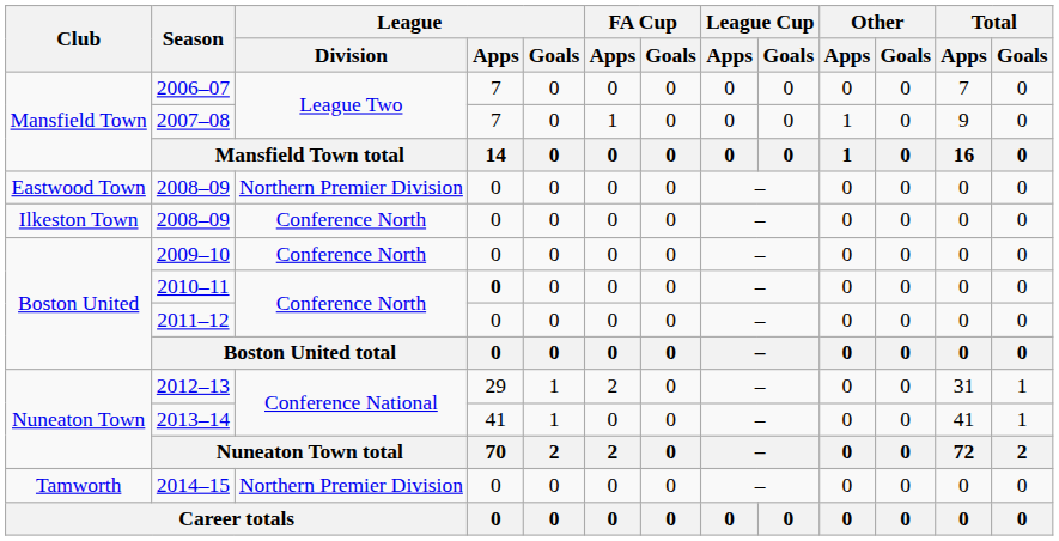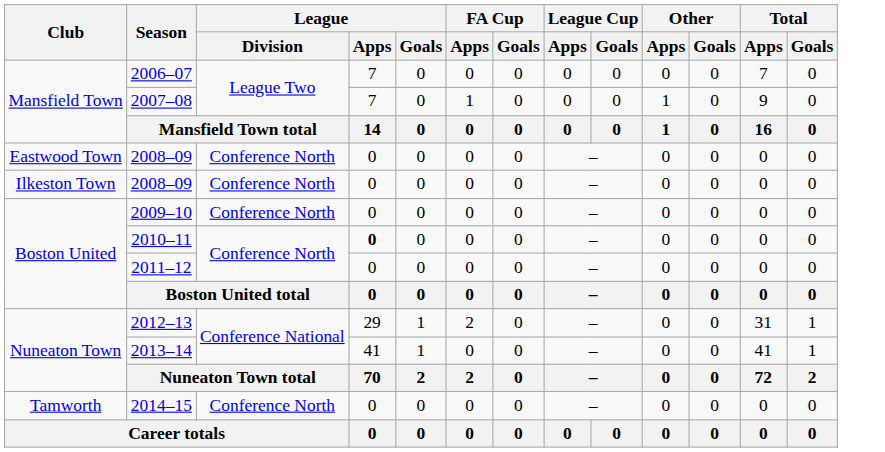Eastwood Town / 2008–09 | League / Division: Northern Premier Division -> Conference North
2014–15 | League / Division: Northern Premier Division -> Conference North
